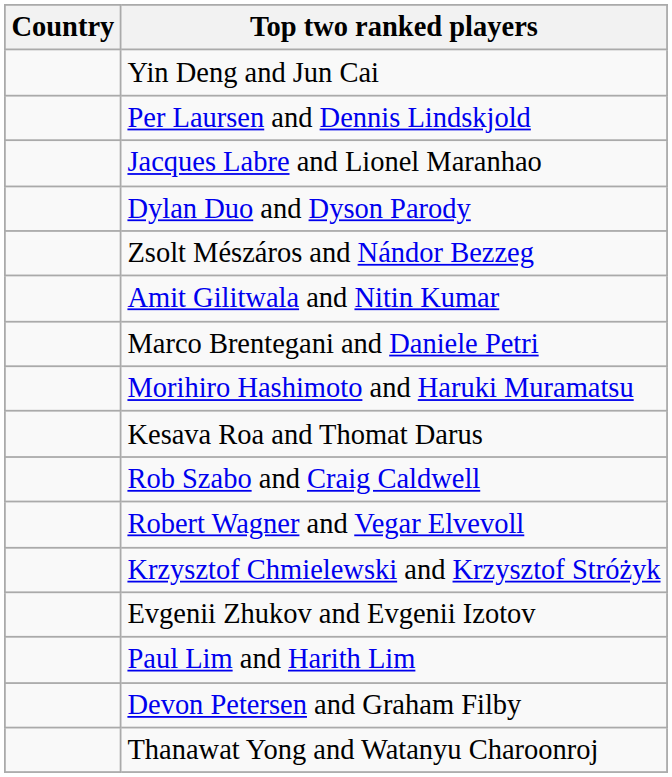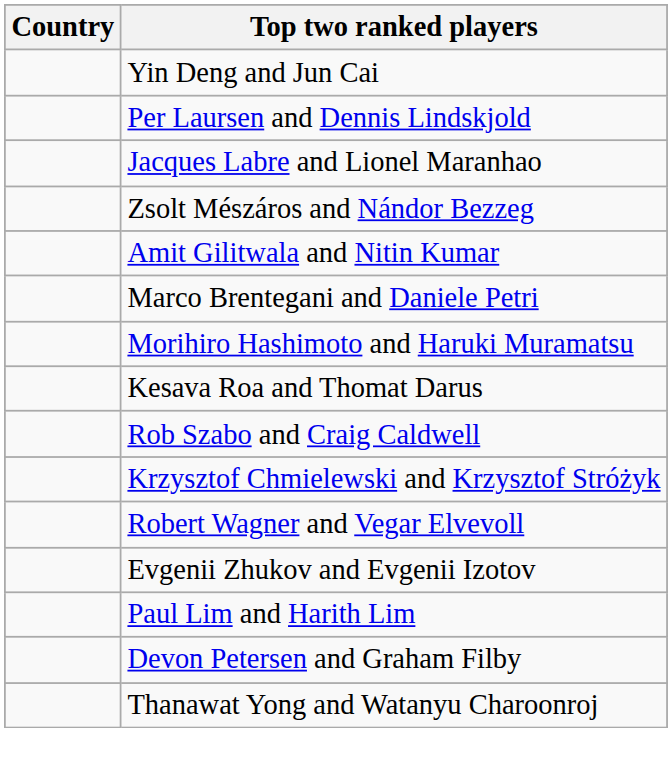- row: Dylan Duo and Dyson Parody
rows swapped: Robert Wagner and Vegar Elvevoll <-> Krzysztof Chmielewski and Krzysztof Stróżyk
